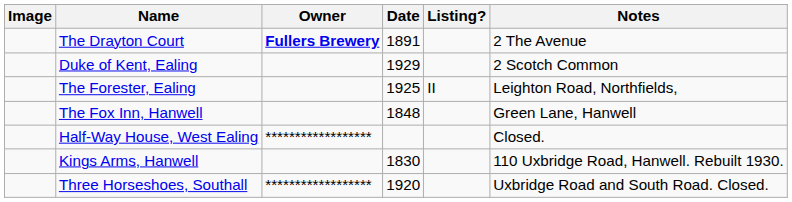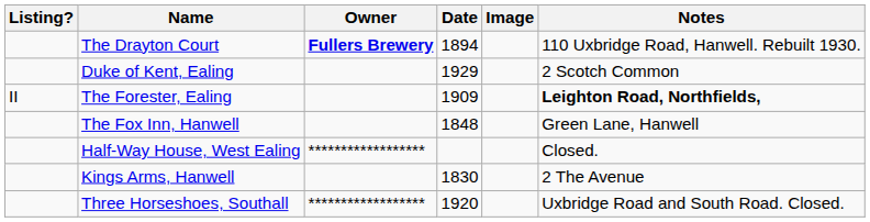columns swapped: Image <-> Listing?
The Drayton Court | Date: 1891 -> 1894
The Drayton Court | Notes: 2 The Avenue -> 110 Uxbridge Road, Hanwell. Rebuilt 1930.
The Forester, Ealing | Date: 1925 -> 1909
The Forester, Ealing | Notes: normal -> bold
Kings Arms, Hanwell | Notes: 110 Uxbridge Road, Hanwell. Rebuilt 1930. -> 2 The Avenue
